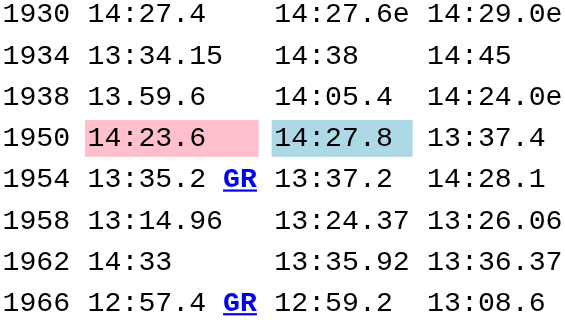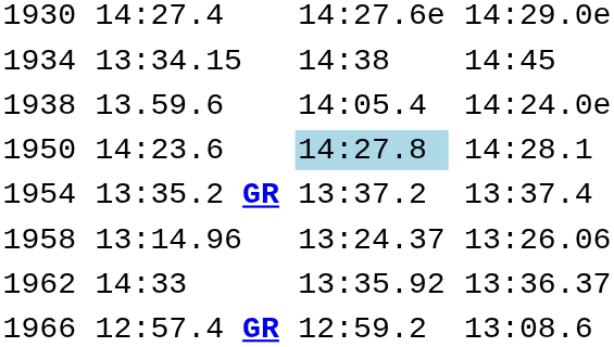1950 | column 3: pink background -> no background
1950 | column 7: 13:37.4 -> 14:28.1
1954 | column 7: 14:28.1 -> 13:37.4
